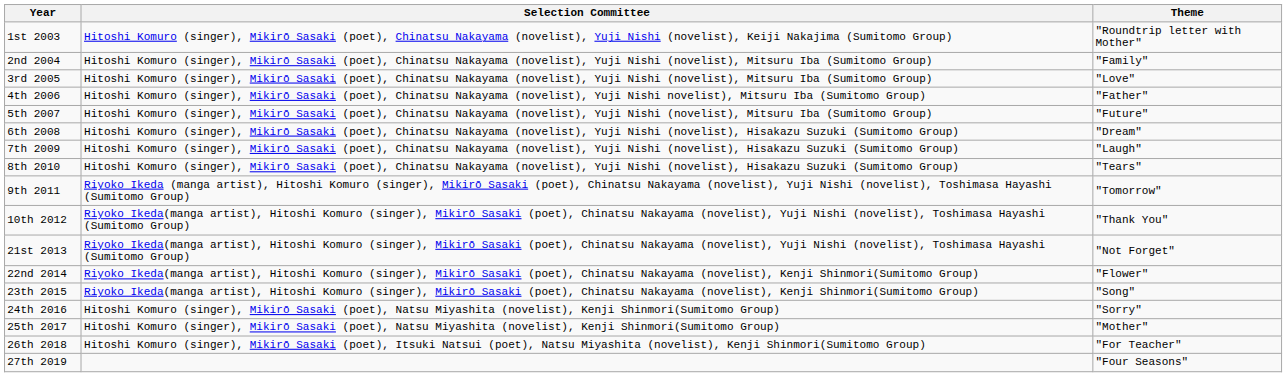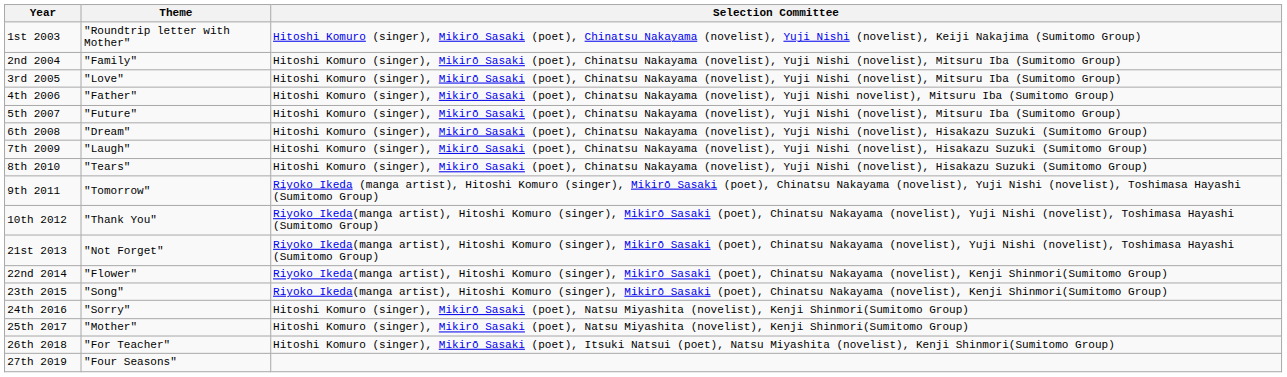columns swapped: Theme <-> Selection Committee
